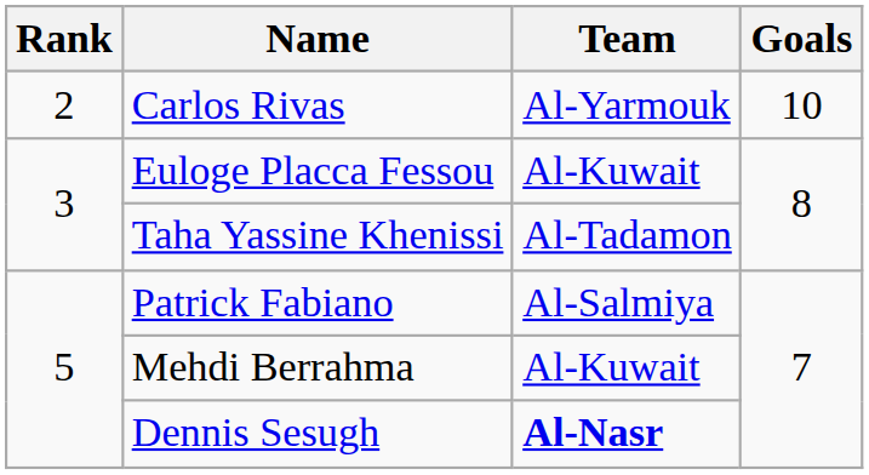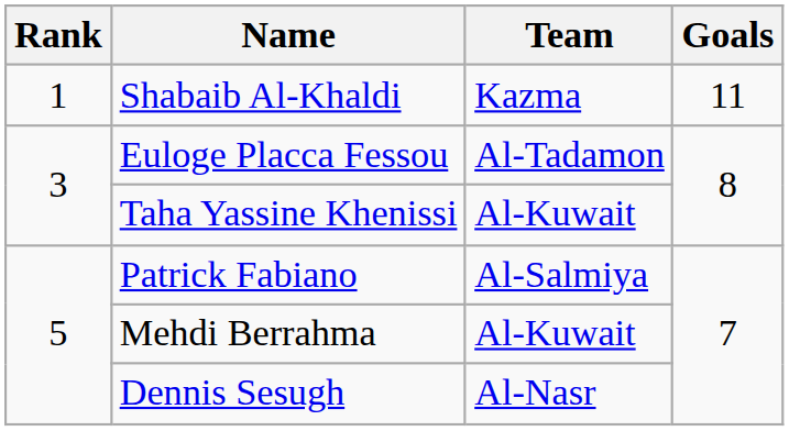+ row: 1 | Shabaib Al-Khaldi | Kazma | 11
- row: 2 | Carlos Rivas | Al-Yarmouk | 10
Euloge Placca Fessou | Team: Al-Kuwait -> Al-Tadamon
Taha Yassine Khenissi | Team: Al-Tadamon -> Al-Kuwait
Dennis Sesugh | Team: bold -> normal
